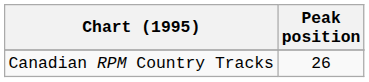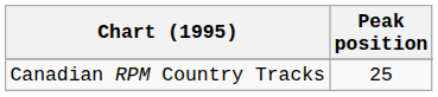Canadian RPM Country Tracks | Peak position: 26 -> 25
